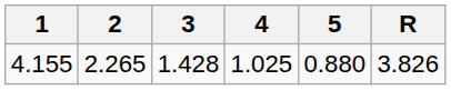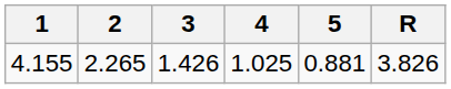4.155 | 3: 1.428 -> 1.426
4.155 | 5: 0.880 -> 0.881
